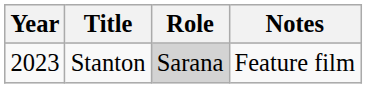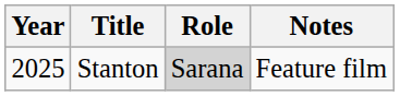Stanton | Year: 2023 -> 2025
